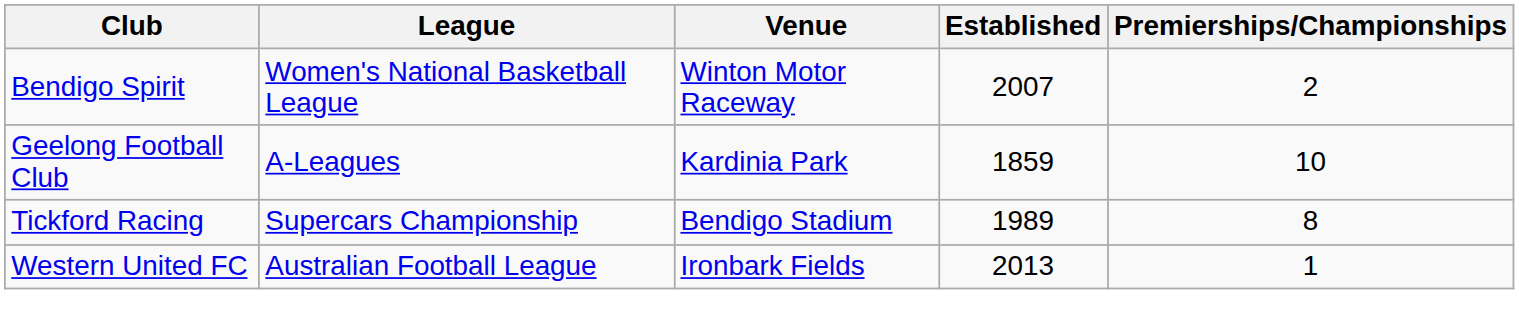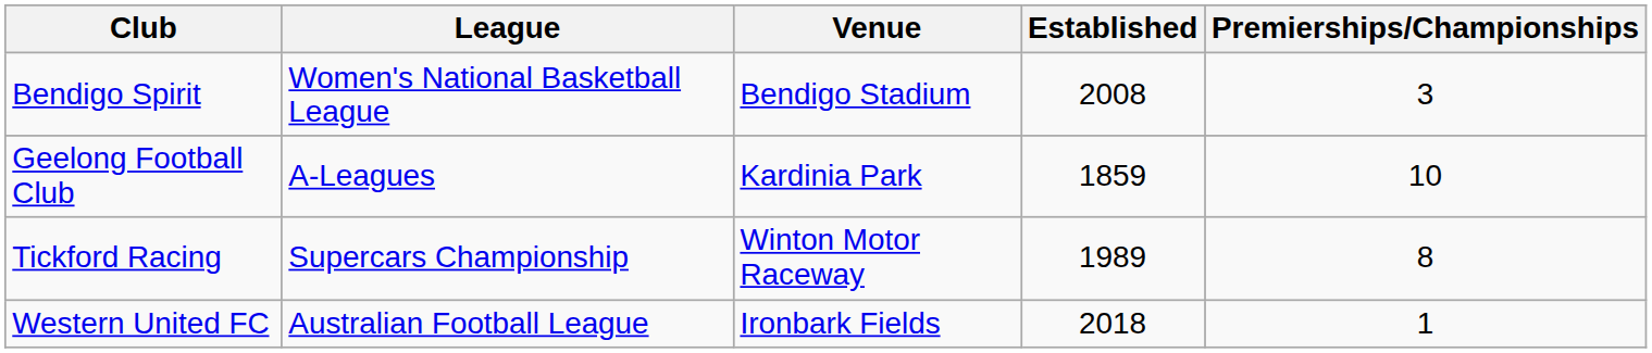Bendigo Spirit | Venue: Winton Motor Raceway -> Bendigo Stadium
Bendigo Spirit | Established: 2007 -> 2008
Bendigo Spirit | Premierships/Championships: 2 -> 3
Tickford Racing | Venue: Bendigo Stadium -> Winton Motor Raceway
Western United FC | Established: 2013 -> 2018
